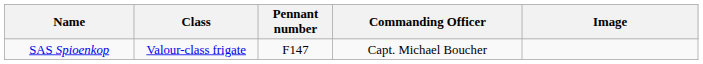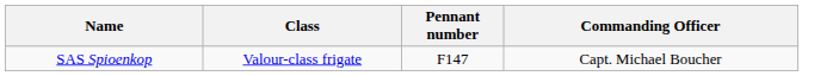- column: Image
